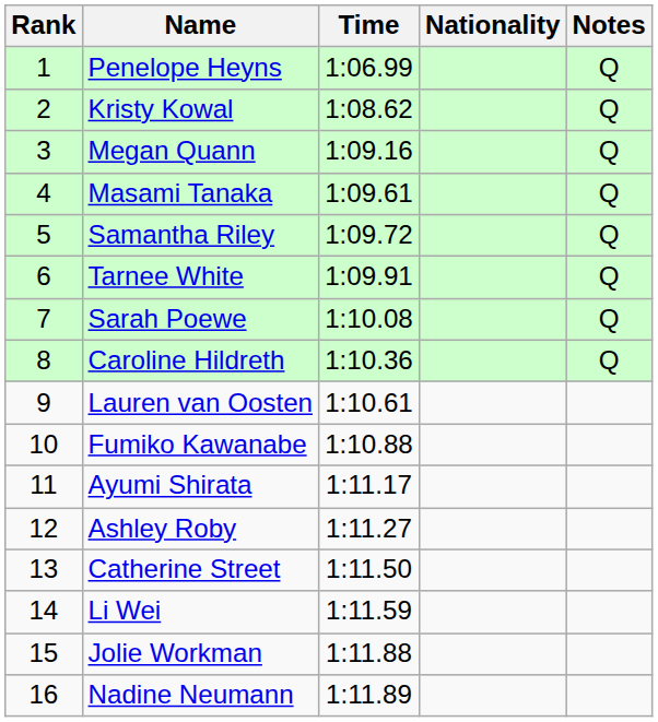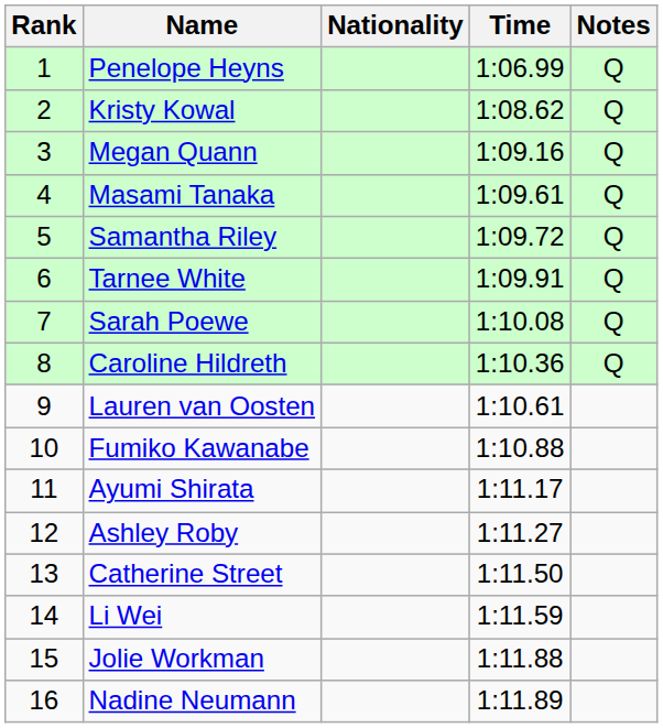columns swapped: Nationality <-> Time
